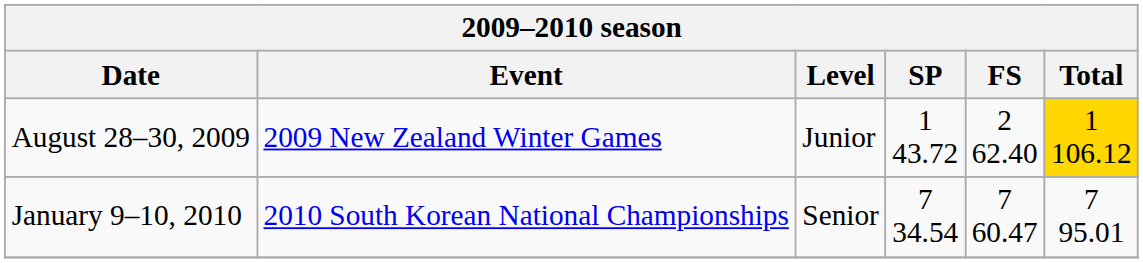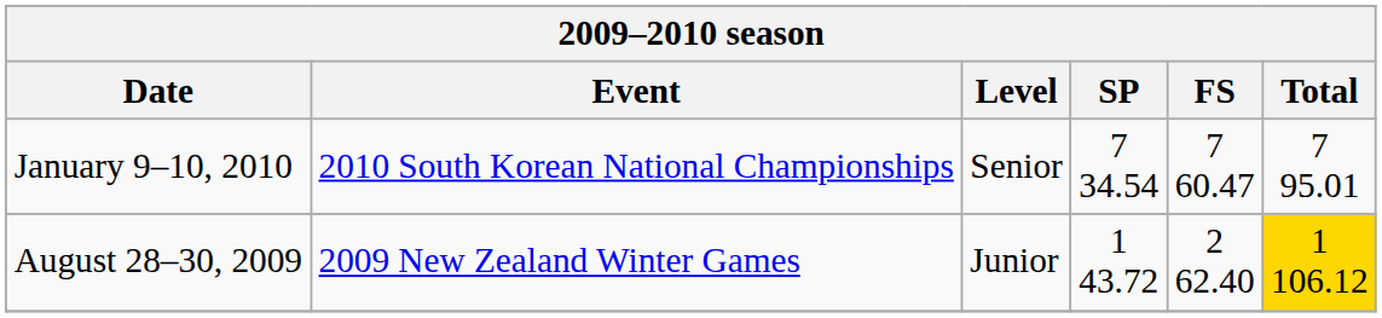rows swapped: January 9–10, 2010 <-> August 28–30, 2009
